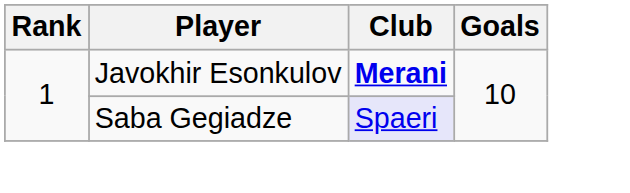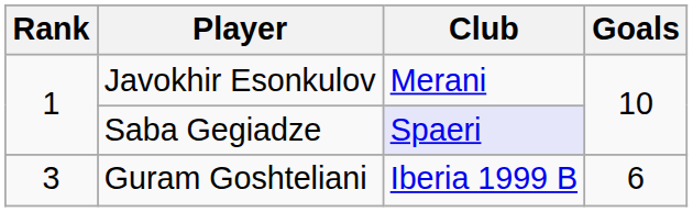Javokhir Esonkulov | Club: bold -> normal
+ row: 3 | Guram Goshteliani | Iberia 1999 B | 6
